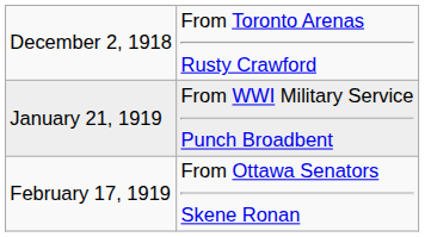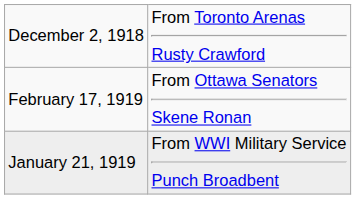rows swapped: January 21, 1919 <-> February 17, 1919
